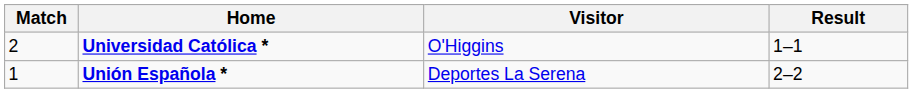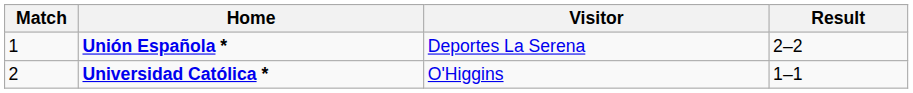rows swapped: Unión Española * <-> Universidad Católica *
